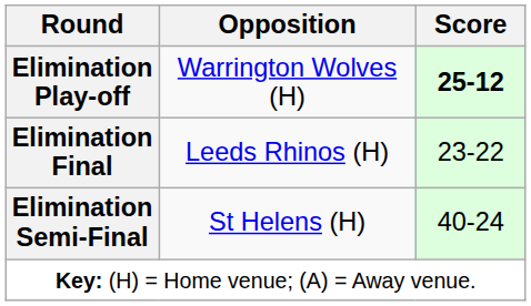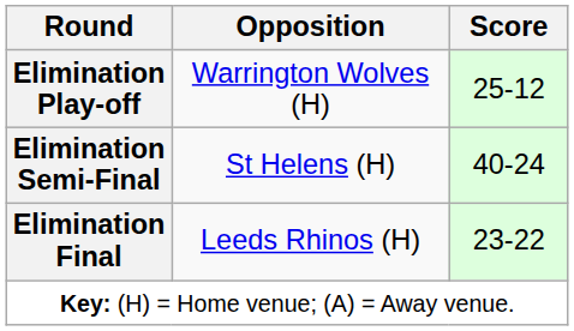Elimination Play-off | Score: bold -> normal
rows swapped: Elimination Semi-Final <-> Elimination Final
